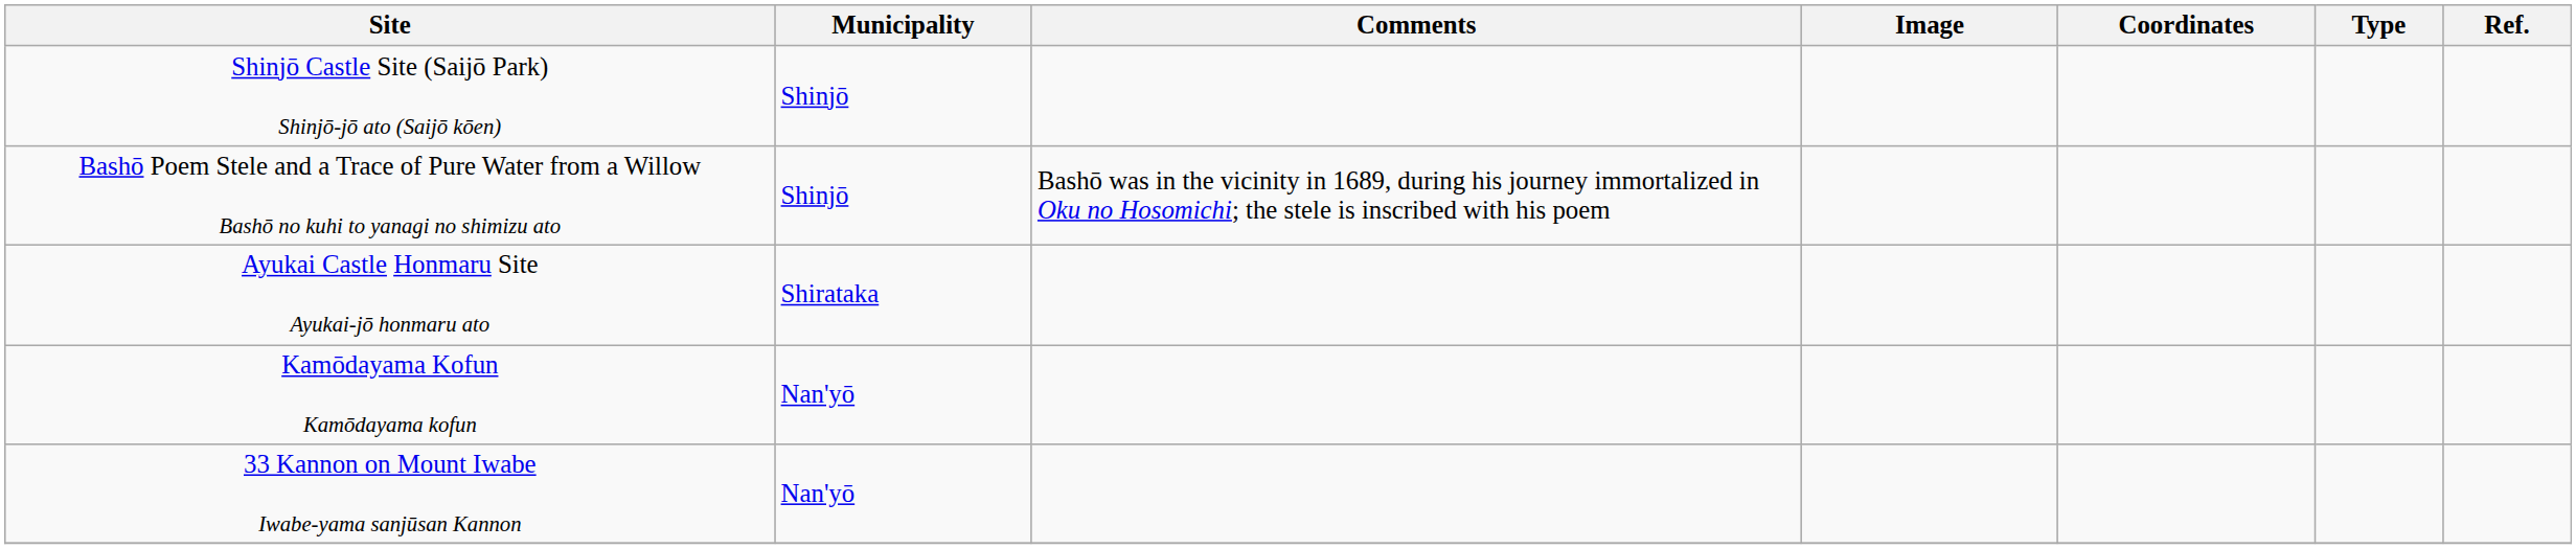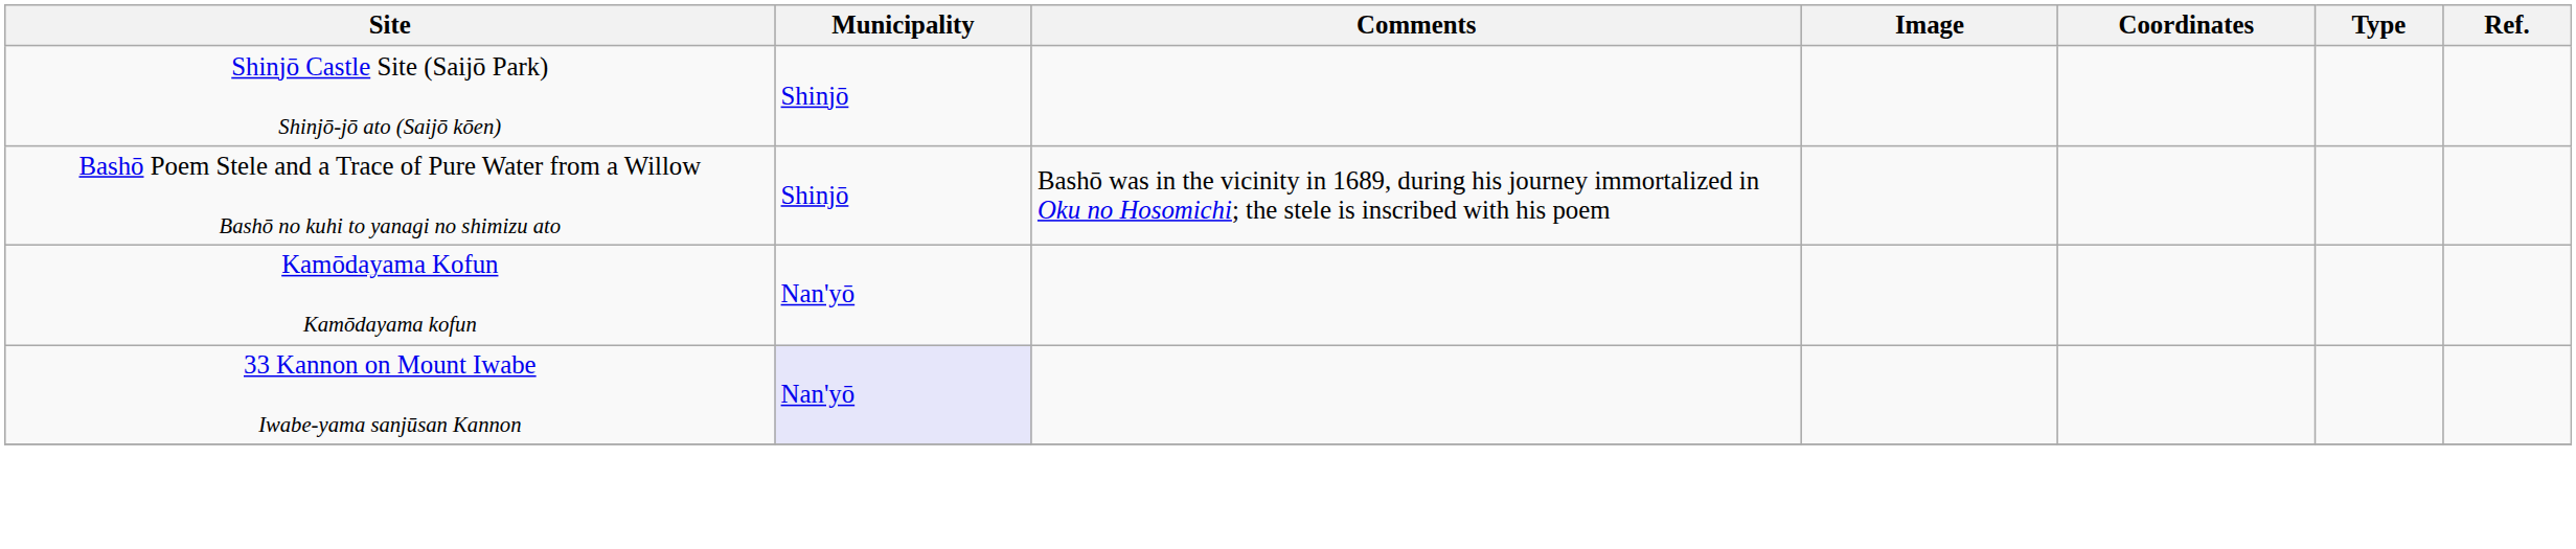- row: Ayukai Castle Honmaru Site Ayukai-jō honmaru ato | Shirataka
33 Kannon on Mount Iwabe Iwabe-yama sanjūsan Kannon | Municipality: no background -> lavender background
